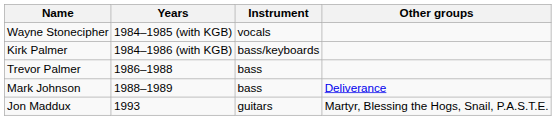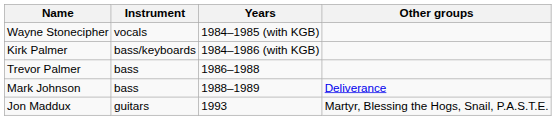columns swapped: Instrument <-> Years
